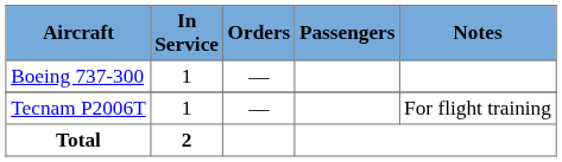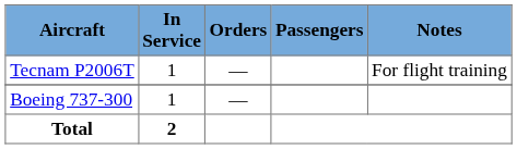rows swapped: Boeing 737-300 <-> Tecnam P2006T
